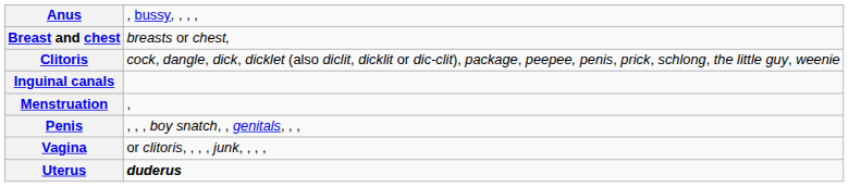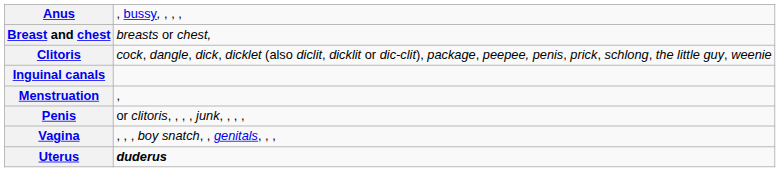Penis | column 2: , , , boy snatch, , genitals, , , -> or clitoris, , , , junk, , , ,
Vagina | column 2: or clitoris, , , , junk, , , , -> , , , boy snatch, , genitals, , ,
